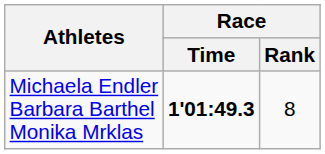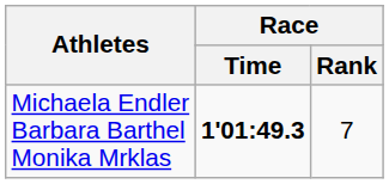Michaela Endler Barbara Barthel Monika Mrklas | Race / Rank: 8 -> 7
